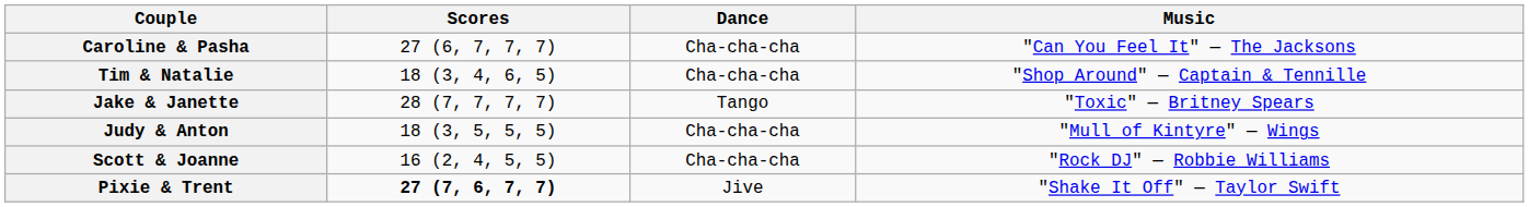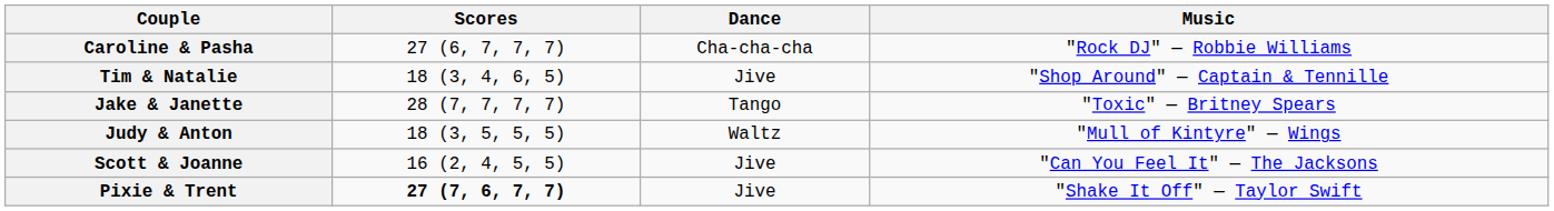Caroline & Pasha | Music: "Can You Feel It" — The Jacksons -> "Rock DJ" — Robbie Williams
Tim & Natalie | Dance: Cha-cha-cha -> Jive
Judy & Anton | Dance: Cha-cha-cha -> Waltz
Scott & Joanne | Dance: Cha-cha-cha -> Jive
Scott & Joanne | Music: "Rock DJ" — Robbie Williams -> "Can You Feel It" — The Jacksons
